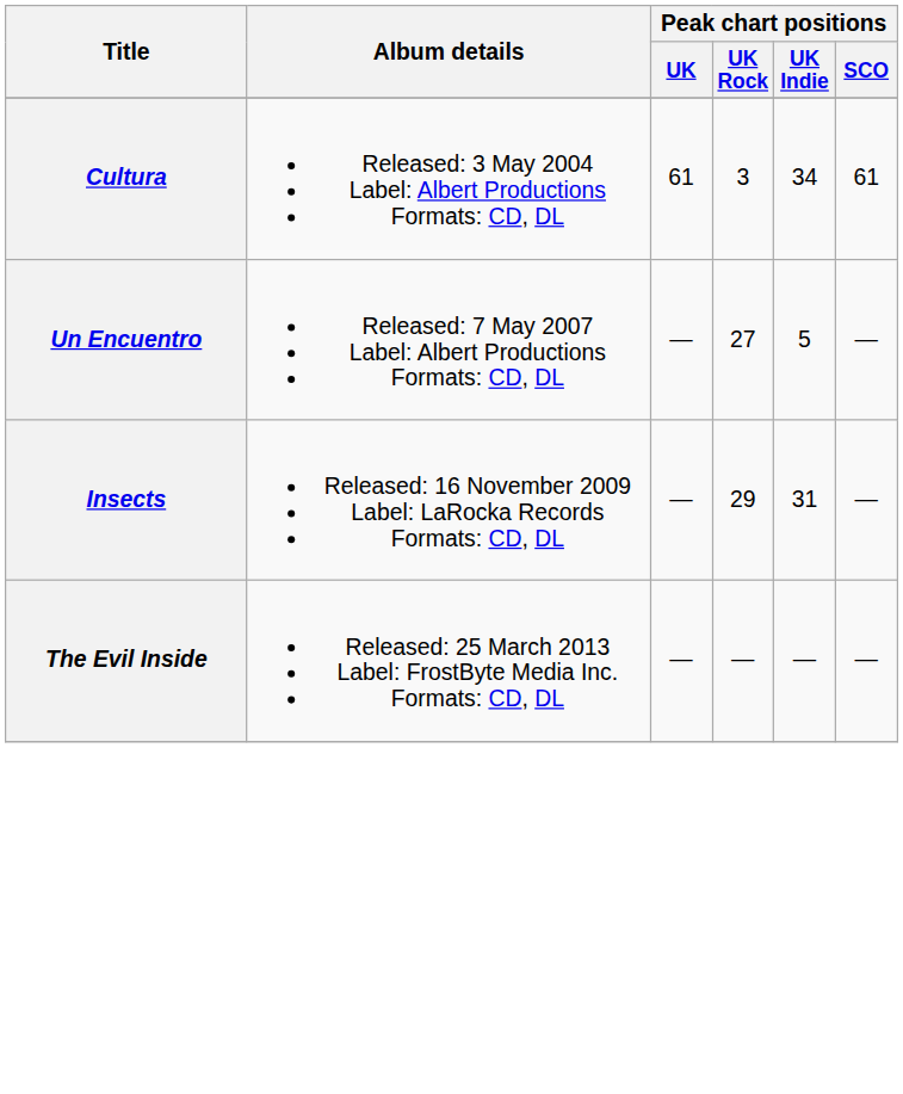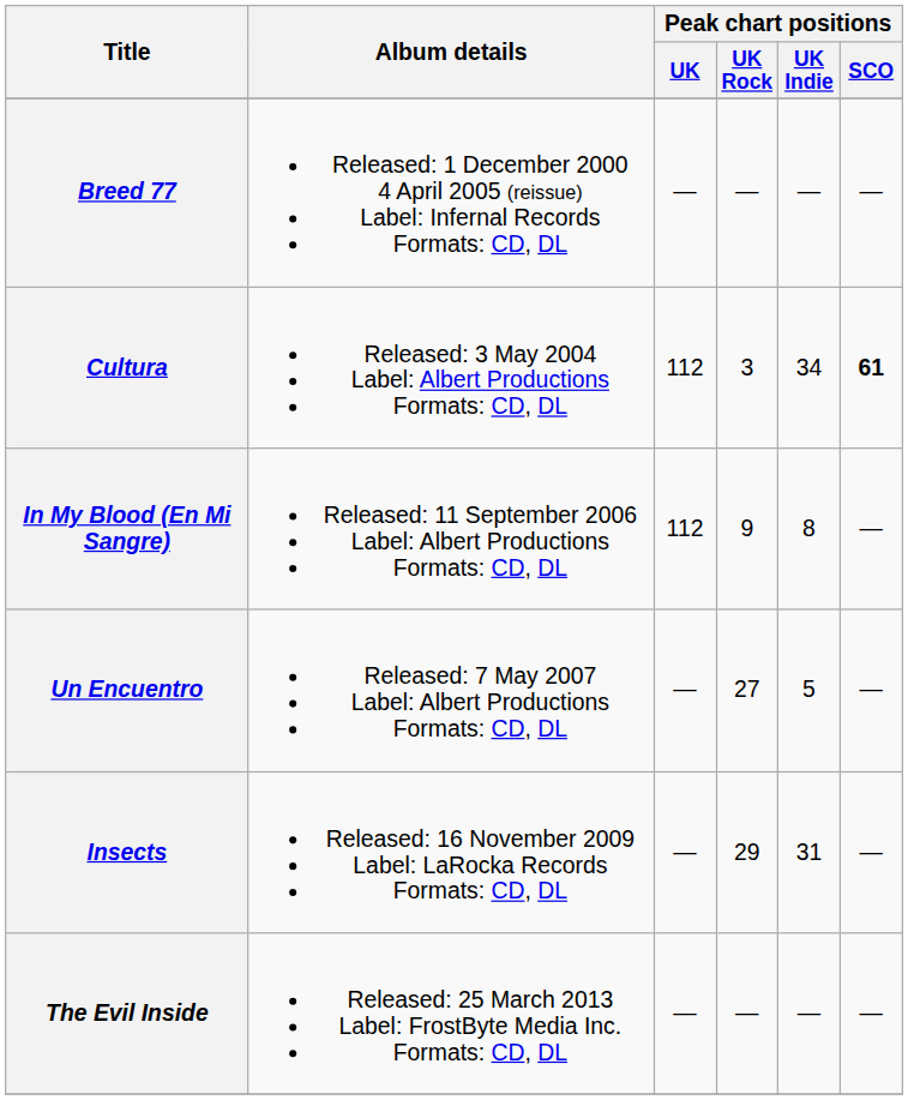+ row: Breed 77 | Released: 1 December 2000 4 April 2005 (reissue) Label: Infernal Records Formats: CD, DL | — | — | — | —
Cultura | Peak chart positions / UK: 61 -> 112
Cultura | Peak chart positions / SCO: normal -> bold
+ row: In My Blood (En Mi Sangre) | Released: 11 September 2006 Label: Albert Productions Formats: CD, DL | 112 | 9 | 8 | —
